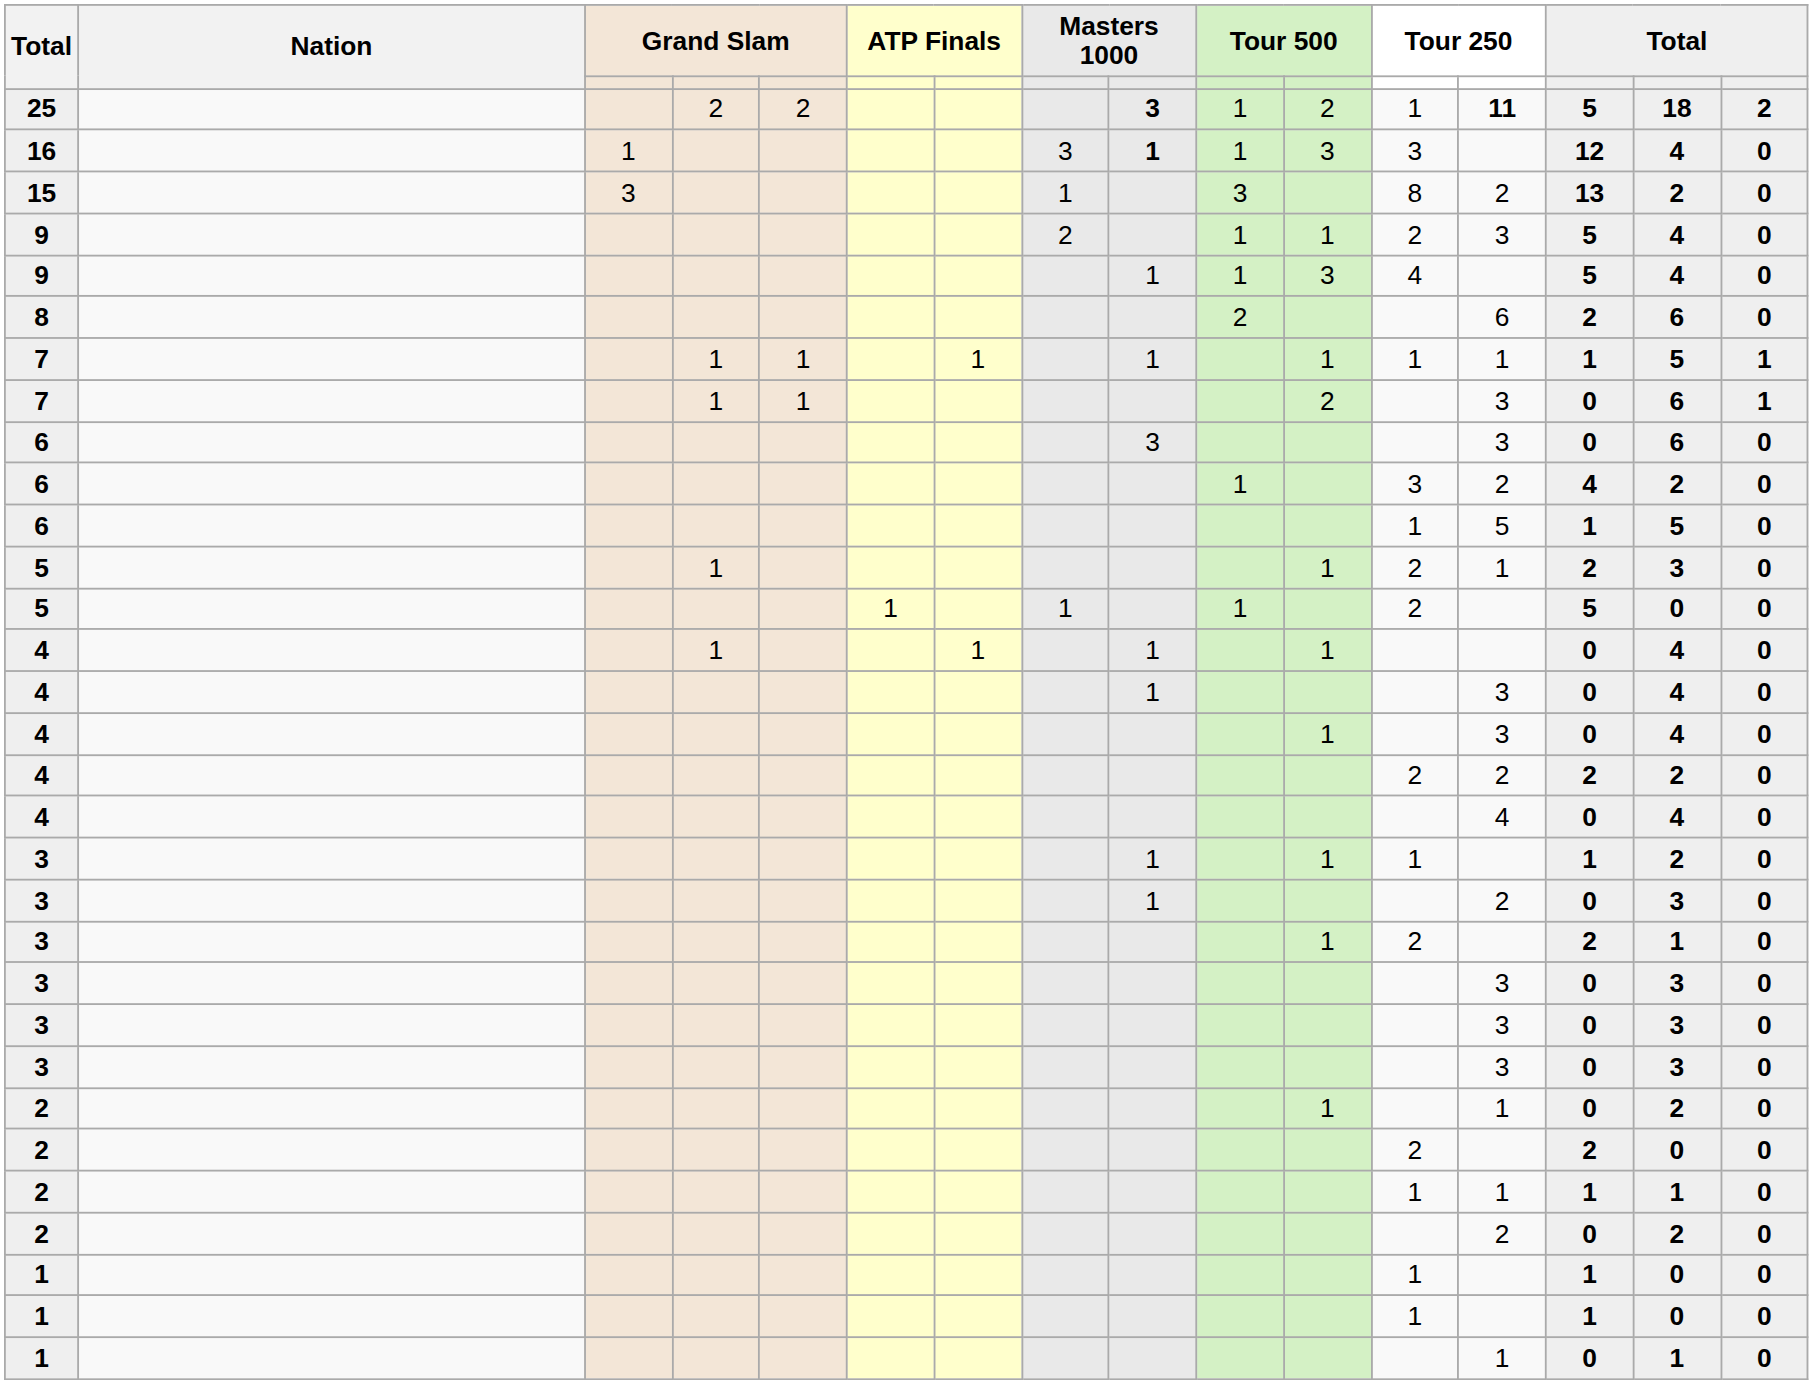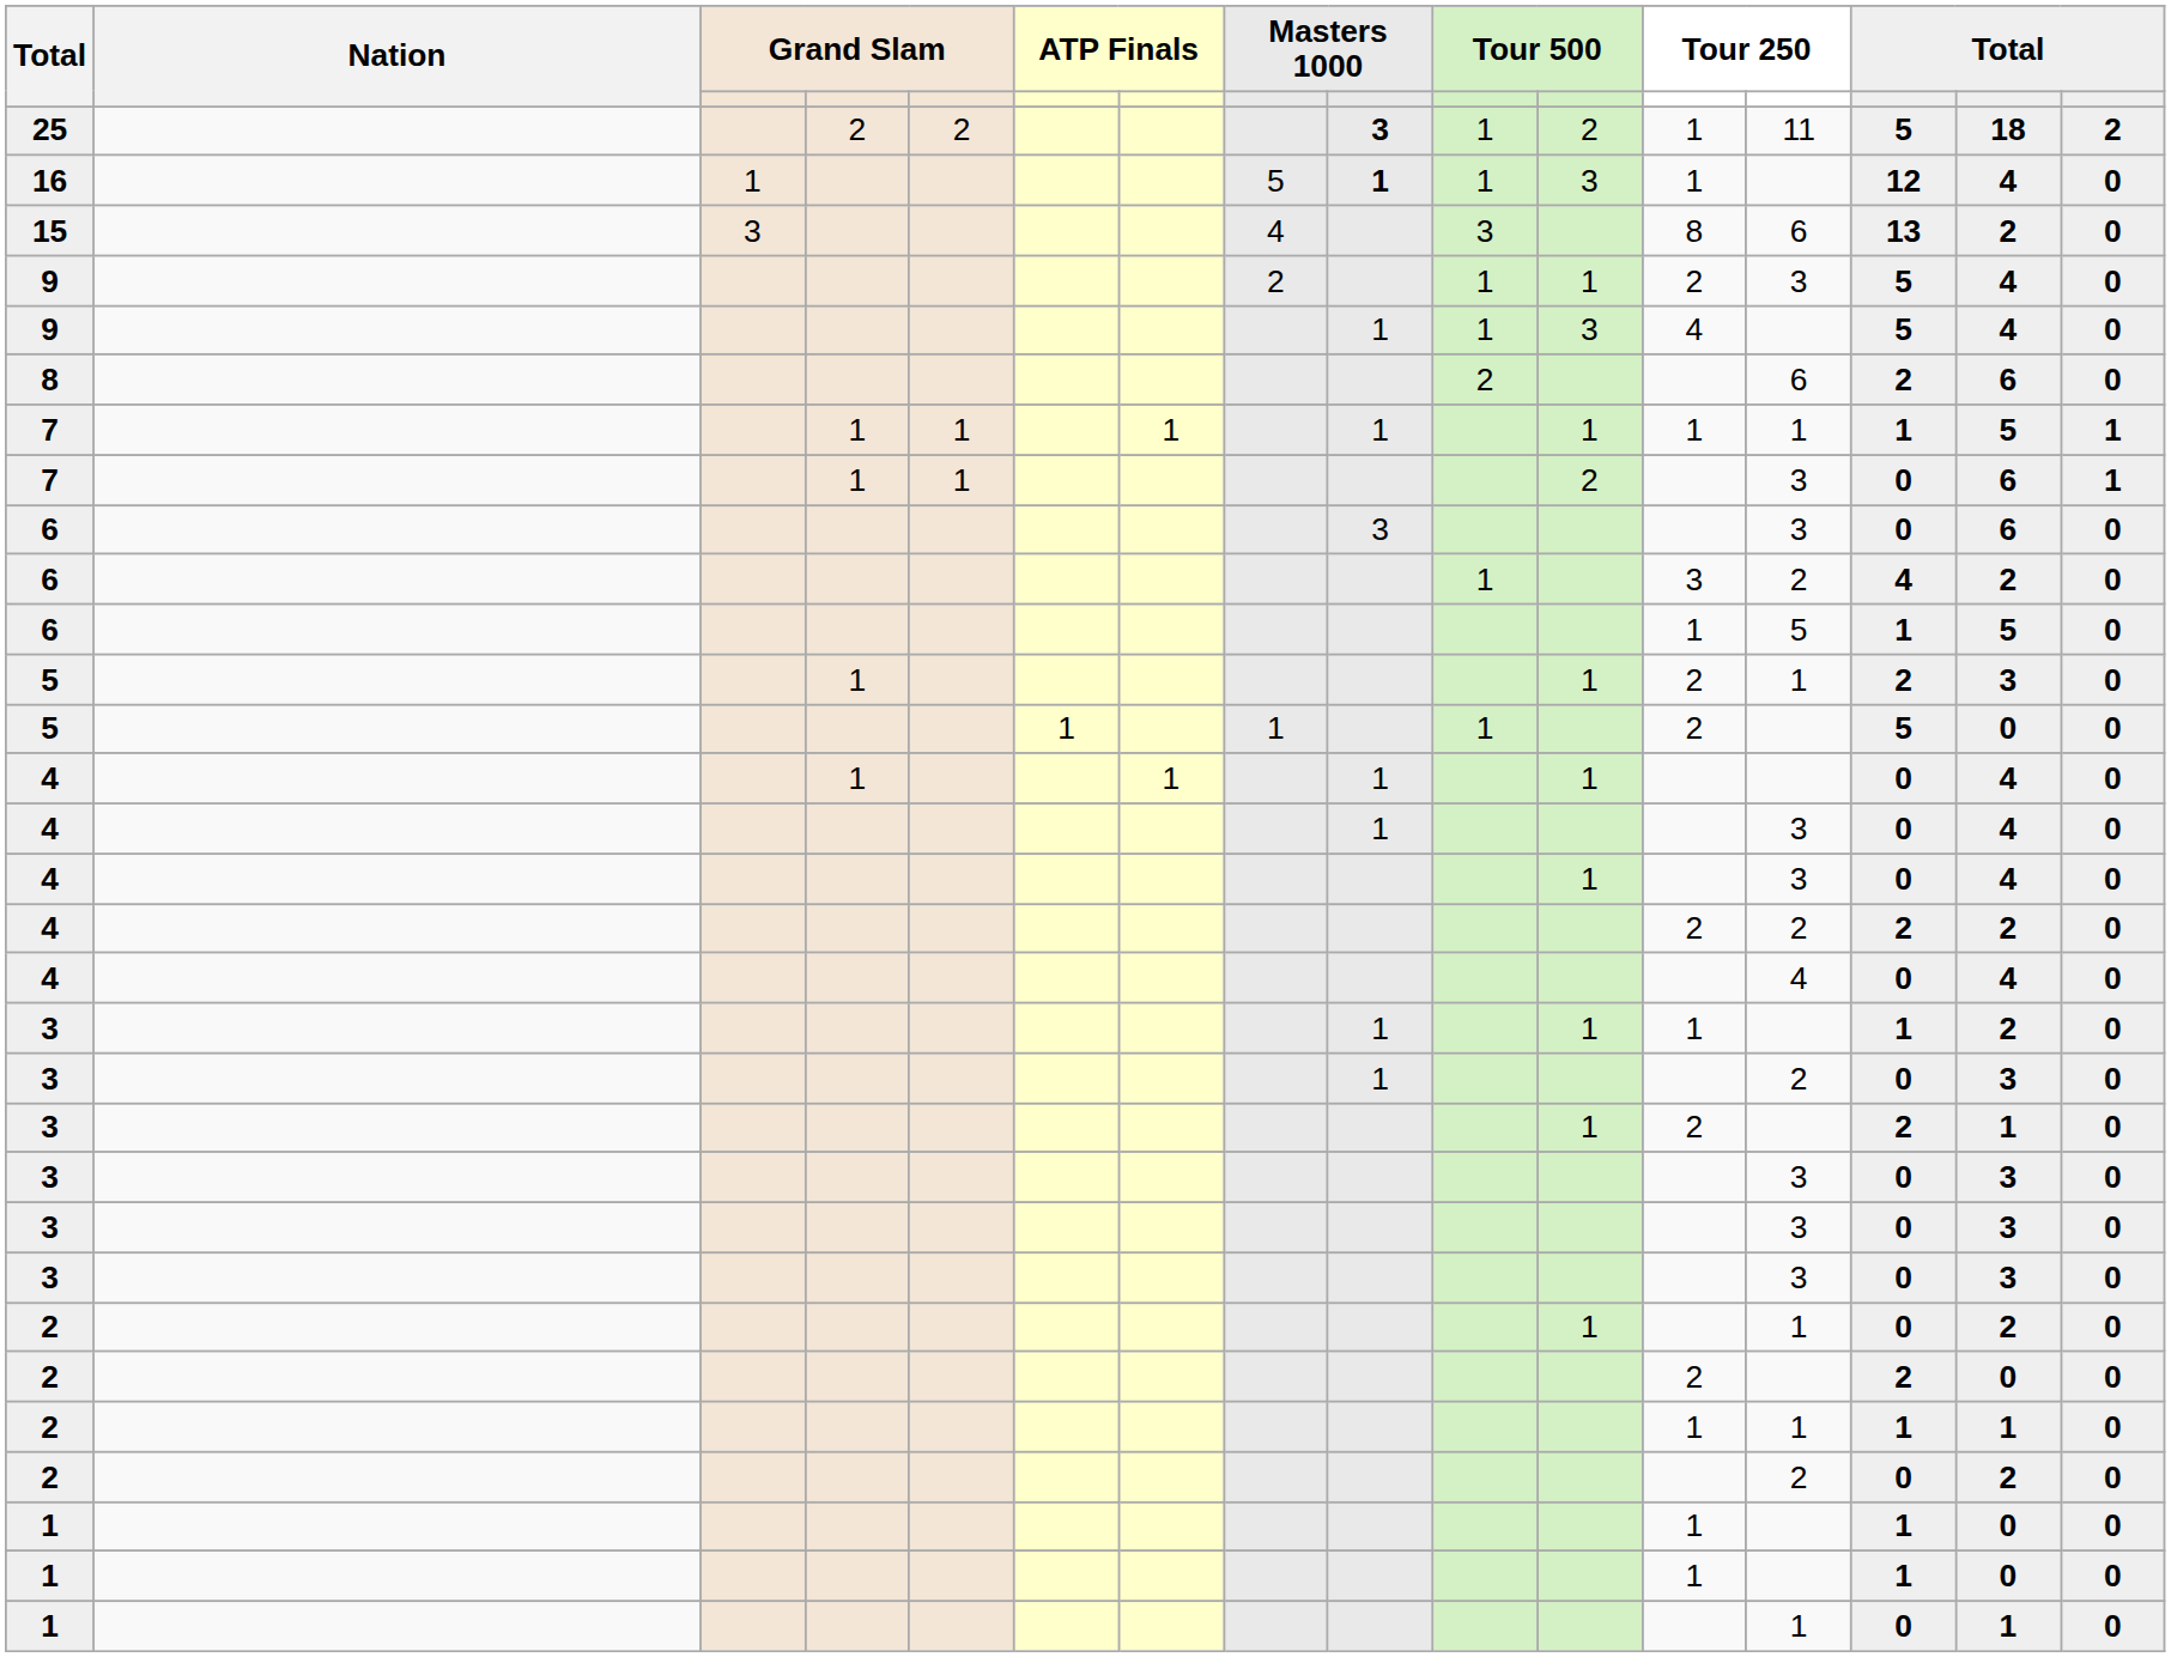25 | column 13: bold -> normal
16 | column 8: 3 -> 5
16 | column 12: 3 -> 1
15 | column 8: 1 -> 4
15 | column 13: 2 -> 6
